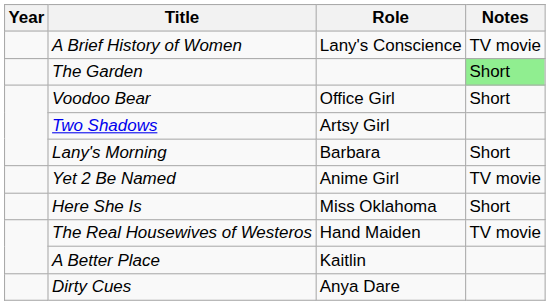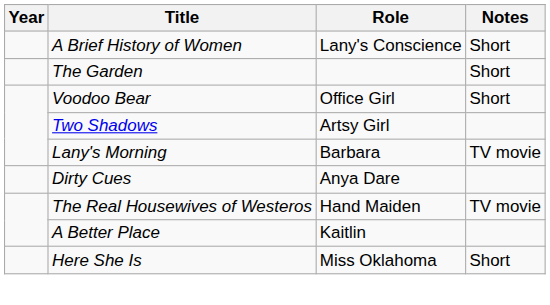A Brief History of Women | Notes: TV movie -> Short
The Garden | Notes: lightgreen background -> no background
Lany's Morning | Notes: Short -> TV movie
- row: Yet 2 Be Named | Anime Girl | TV movie
rows swapped: Here She Is <-> Dirty Cues
